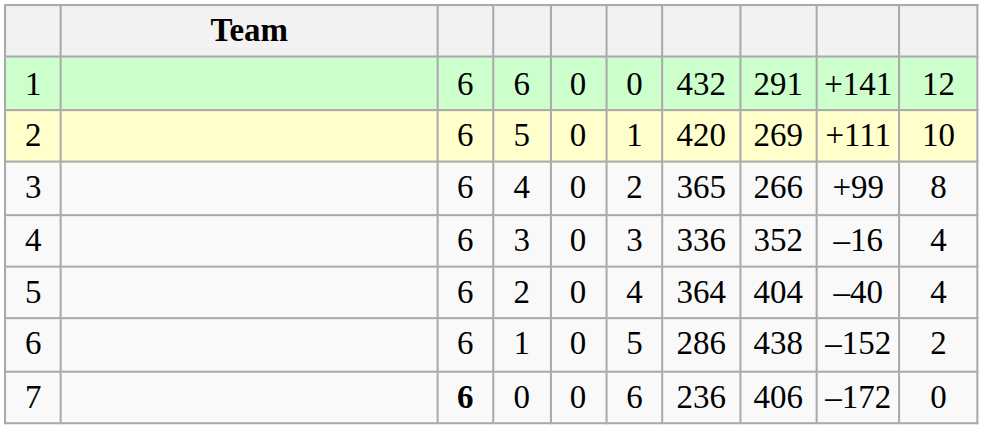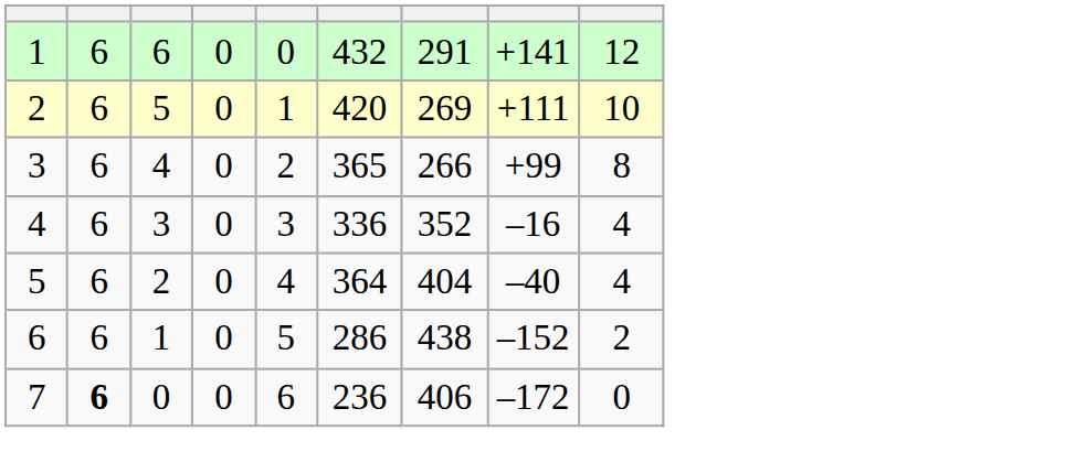- column: Team
